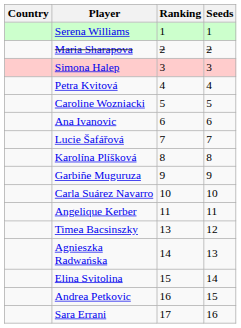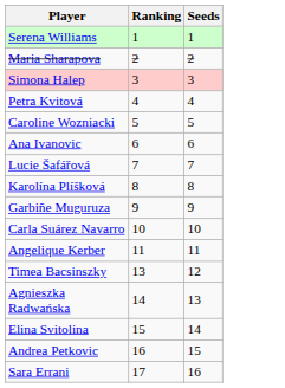- column: Country
